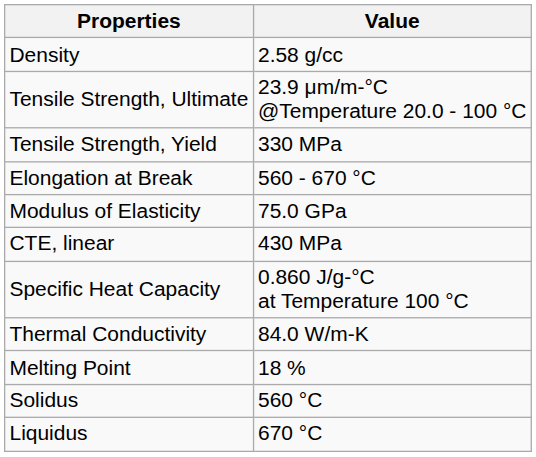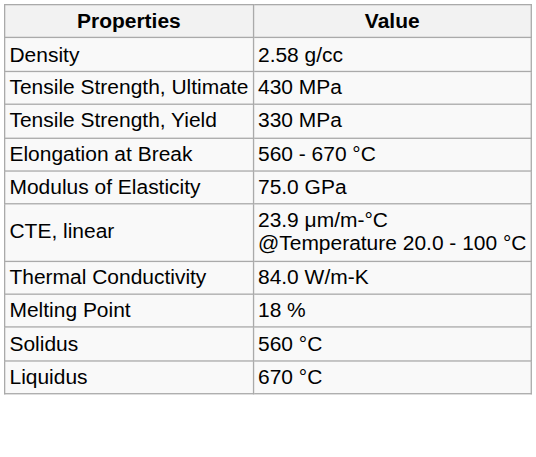Tensile Strength, Ultimate | Value: 23.9 μm/m-°C @Temperature 20.0 - 100 °C -> 430 MPa
CTE, linear | Value: 430 MPa -> 23.9 μm/m-°C @Temperature 20.0 - 100 °C
- row: Specific Heat Capacity | 0.860 J/g-°C at Temperature 100 °C
